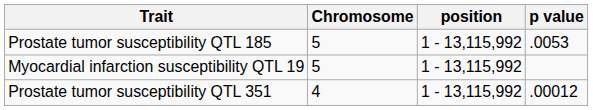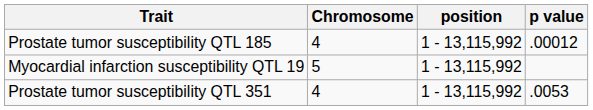Prostate tumor susceptibility QTL 185 | Chromosome: 5 -> 4
Prostate tumor susceptibility QTL 185 | p value: .0053 -> .00012
Prostate tumor susceptibility QTL 351 | p value: .00012 -> .0053
